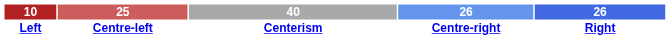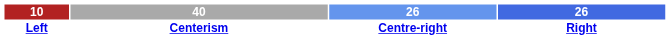- column: 25 | Centre-left
